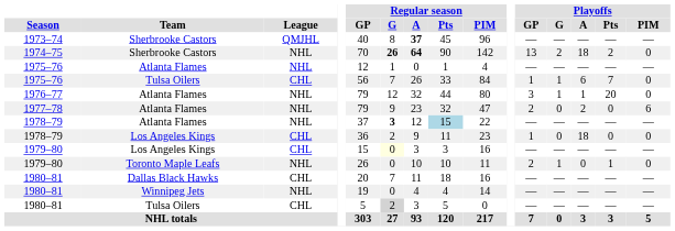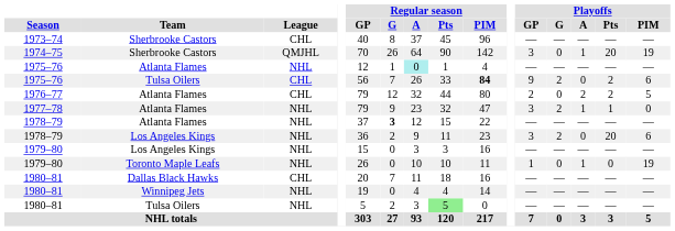1973–74 | League: QMJHL -> CHL
1973–74 | Regular season / A: bold -> normal
1974–75 | League: NHL -> QMJHL
1974–75 | Regular season / G: bold -> normal
1974–75 | Regular season / A: bold -> normal
1974–75 | Playoffs / GP: 13 -> 3
1974–75 | Playoffs / G: 2 -> 0
1974–75 | Playoffs / A: 18 -> 1
1974–75 | Playoffs / Pts: 2 -> 20
1974–75 | Playoffs / PIM: 0 -> 19
1975–76 / Atlanta Flames | Regular season / A: no background -> paleturquoise background
1975–76 / Tulsa Oilers | Regular season / PIM: normal -> bold
1975–76 / Tulsa Oilers | Playoffs / GP: 1 -> 9
1975–76 / Tulsa Oilers | Playoffs / G: 1 -> 2
1975–76 / Tulsa Oilers | Playoffs / A: 6 -> 0
1975–76 / Tulsa Oilers | Playoffs / Pts: 7 -> 2
1975–76 / Tulsa Oilers | Playoffs / PIM: 0 -> 6
1976–77 | League: NHL -> CHL
1976–77 | Playoffs / GP: 3 -> 2
1976–77 | Playoffs / G: 1 -> 0
1976–77 | Playoffs / A: 1 -> 2
1976–77 | Playoffs / Pts: 20 -> 2
1976–77 | Playoffs / PIM: 0 -> 5
1977–78 | Playoffs / GP: 2 -> 3
1977–78 | Playoffs / G: 0 -> 2
1977–78 | Playoffs / A: 2 -> 1
1977–78 | Playoffs / Pts: 0 -> 1
1977–78 | Playoffs / PIM: 6 -> 0
1978–79 / Atlanta Flames | Regular season / Pts: lightblue background -> no background
1978–79 / Los Angeles Kings | League: CHL -> NHL
1978–79 / Los Angeles Kings | Playoffs / GP: 1 -> 3
1978–79 / Los Angeles Kings | Playoffs / G: 0 -> 2
1978–79 / Los Angeles Kings | Playoffs / A: 18 -> 0
1978–79 / Los Angeles Kings | Playoffs / Pts: 0 -> 20
1978–79 / Los Angeles Kings | Playoffs / PIM: 0 -> 6
1979–80 / Los Angeles Kings | League: CHL -> NHL
1979–80 / Los Angeles Kings | Regular season / G: lightyellow background -> no background
1979–80 / Toronto Maple Leafs | Playoffs / GP: 2 -> 1
1979–80 / Toronto Maple Leafs | Playoffs / G: 1 -> 0
1979–80 / Toronto Maple Leafs | Playoffs / A: 0 -> 1
1979–80 / Toronto Maple Leafs | Playoffs / Pts: 1 -> 0
1979–80 / Toronto Maple Leafs | Playoffs / PIM: 0 -> 19
1980–81 / Tulsa Oilers | League: CHL -> NHL
1980–81 / Tulsa Oilers | Regular season / G: lightgrey background -> no background
1980–81 / Tulsa Oilers | Regular season / Pts: no background -> lightgreen background
